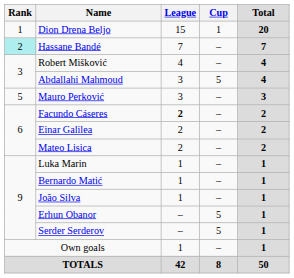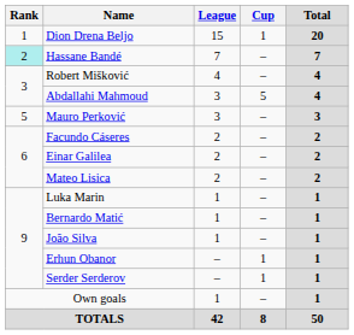Facundo Cáseres | League: bold -> normal
Erhun Obanor | Cup: 5 -> 1
Serder Serderov | Cup: 5 -> 1
